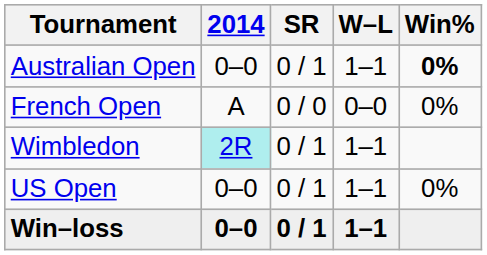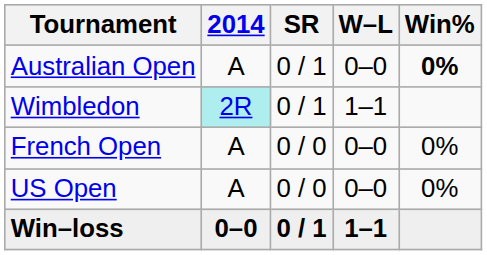Australian Open | 2014: 0–0 -> A
Australian Open | W–L: 1–1 -> 0–0
rows swapped: French Open <-> Wimbledon
US Open | 2014: 0–0 -> A
US Open | SR: 0 / 1 -> 0 / 0
US Open | W–L: 1–1 -> 0–0
